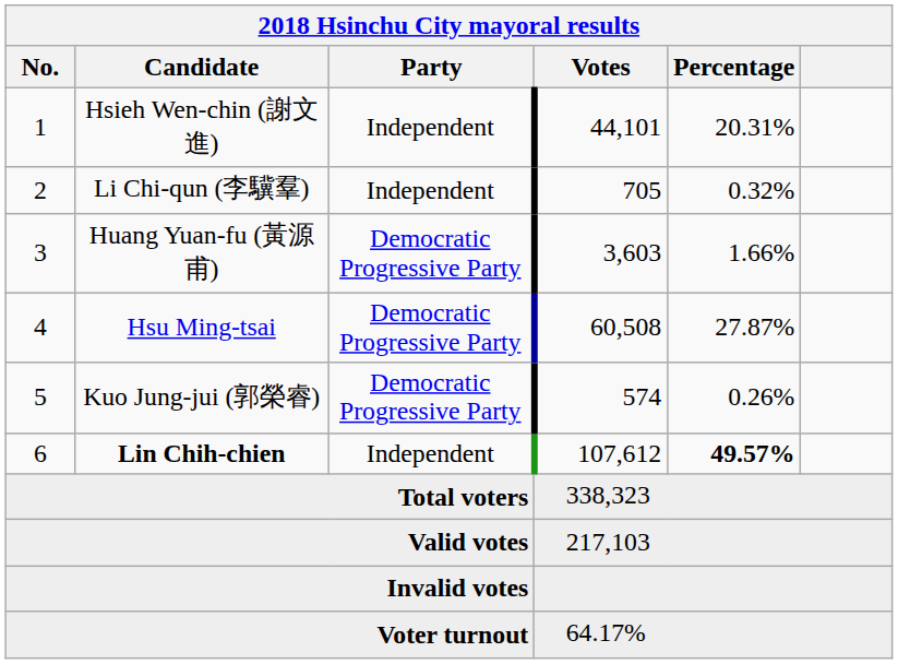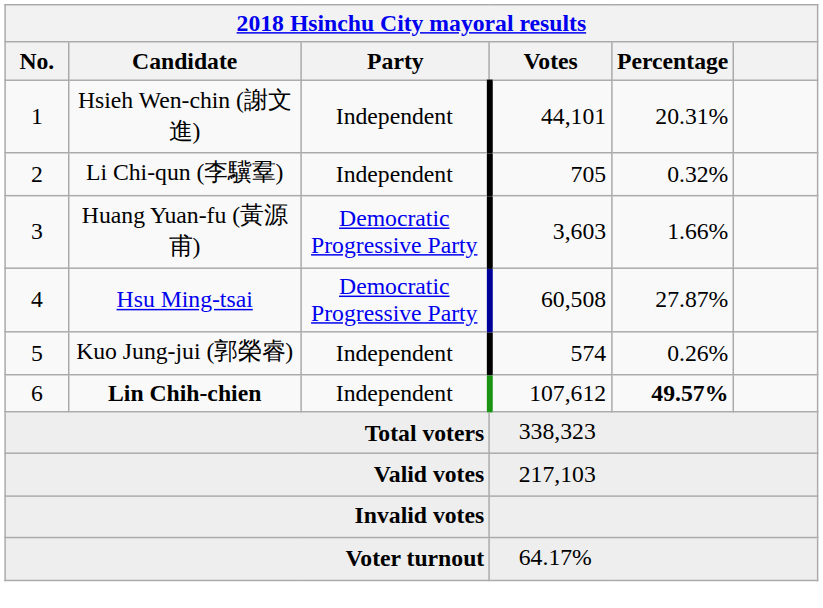Kuo Jung-jui (郭榮睿) | Party: Democratic Progressive Party -> Independent
